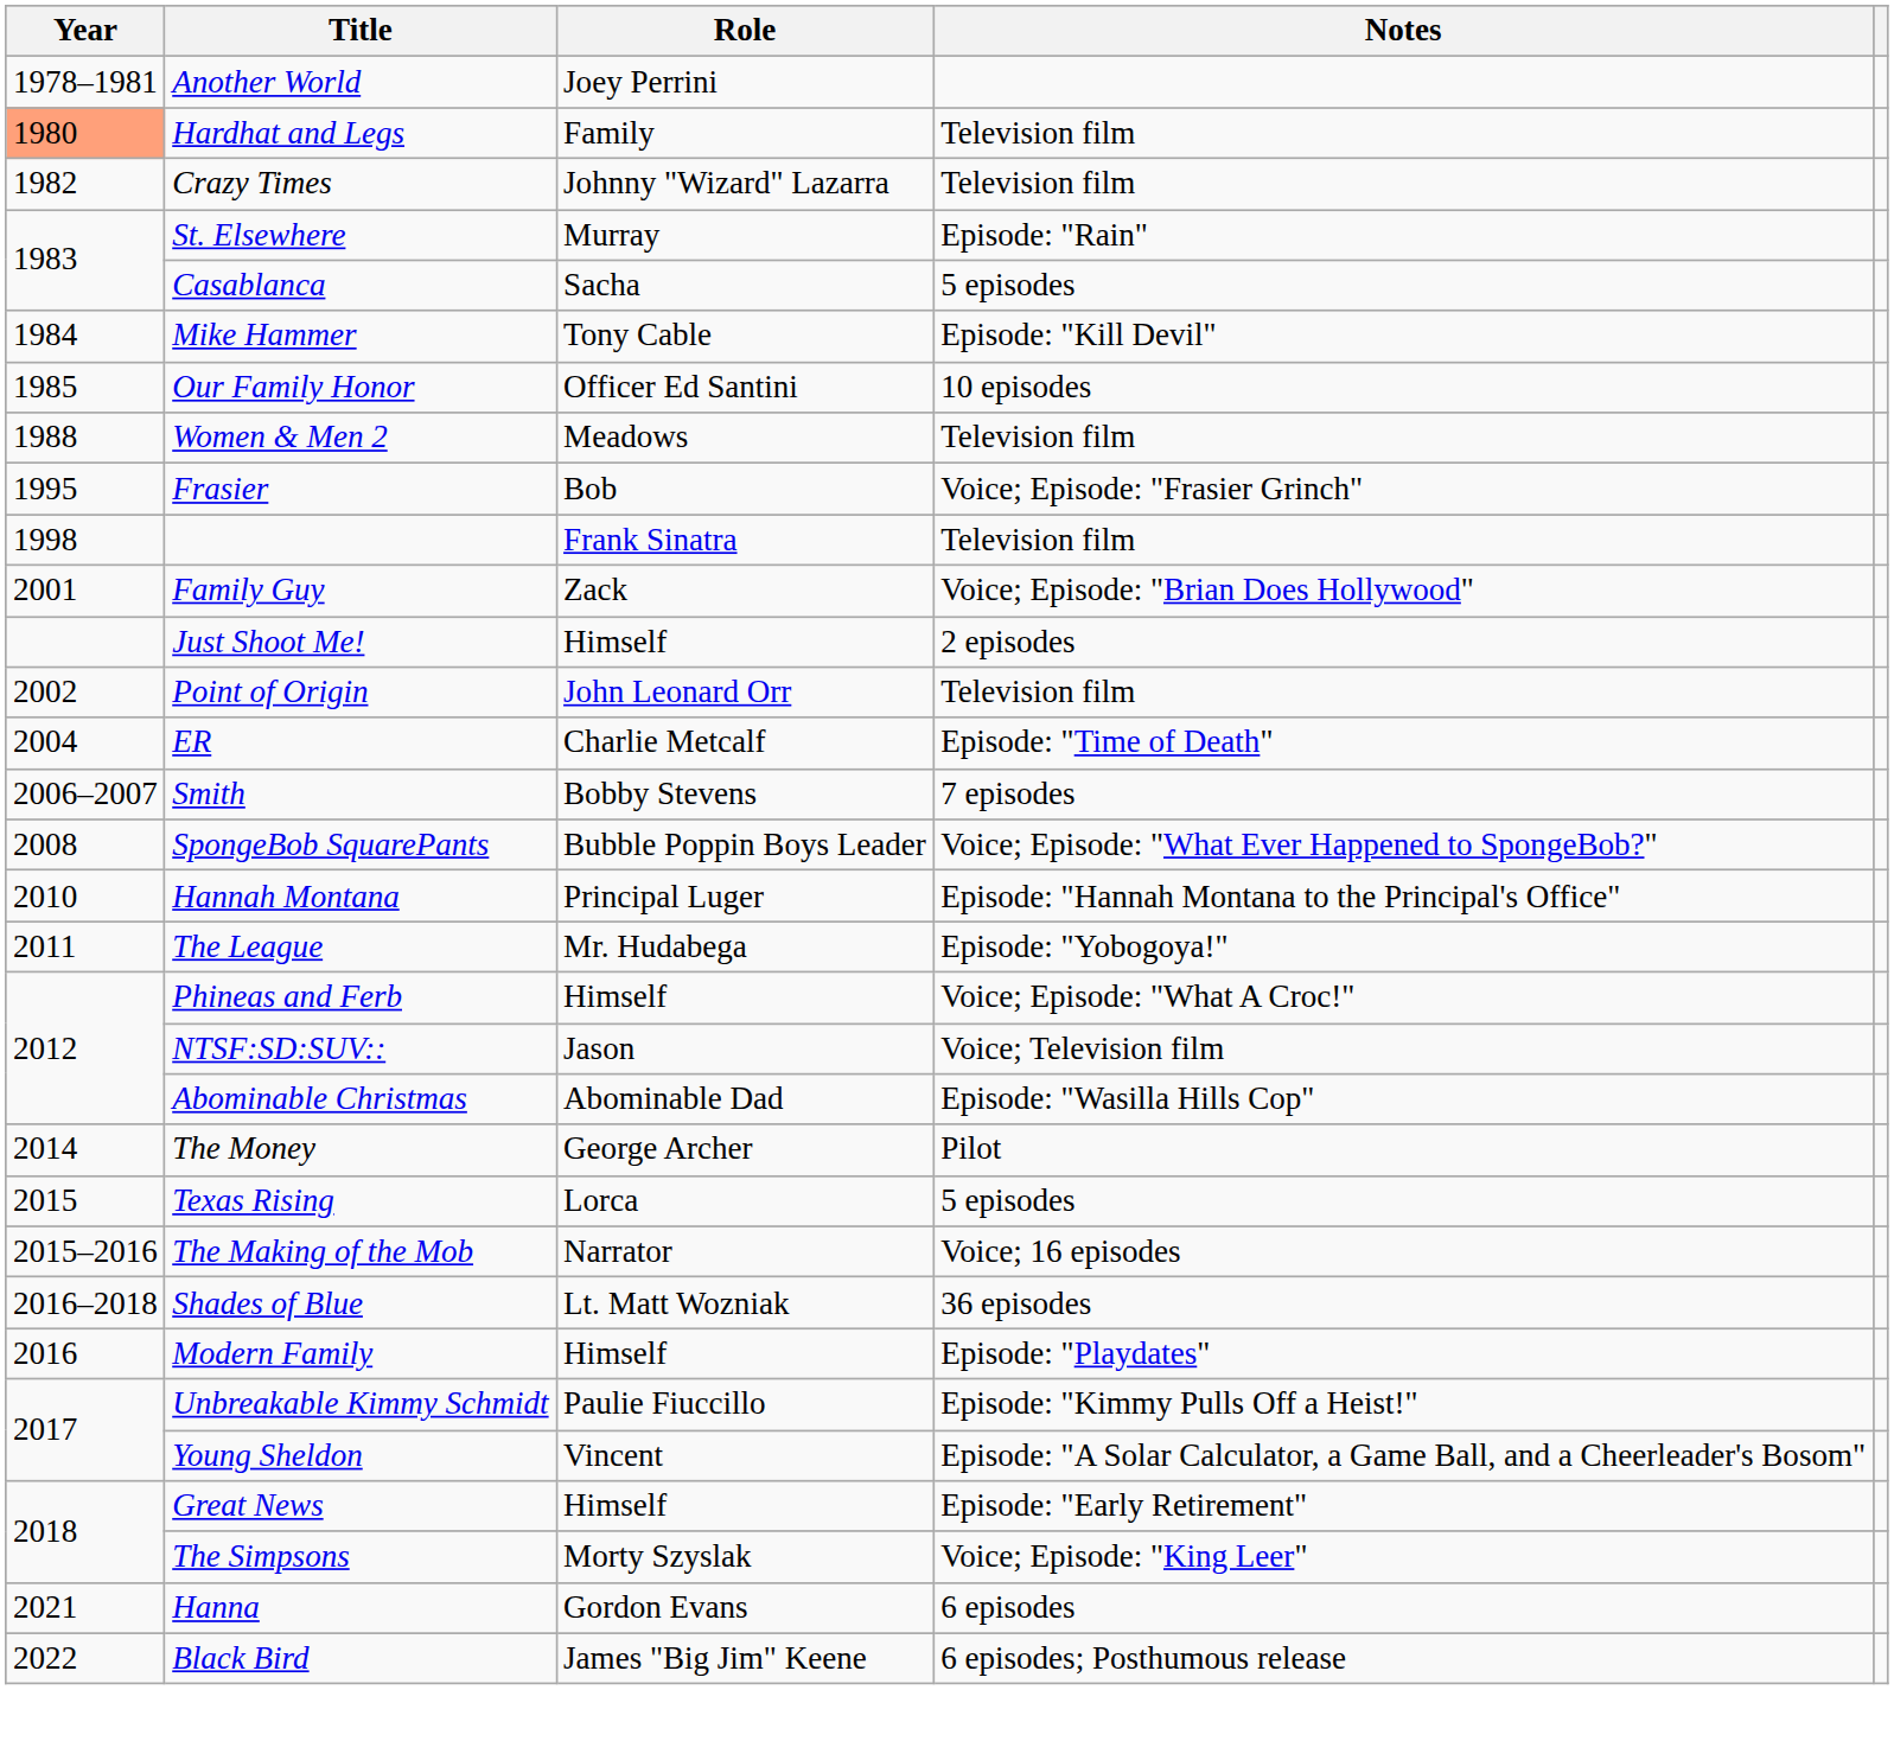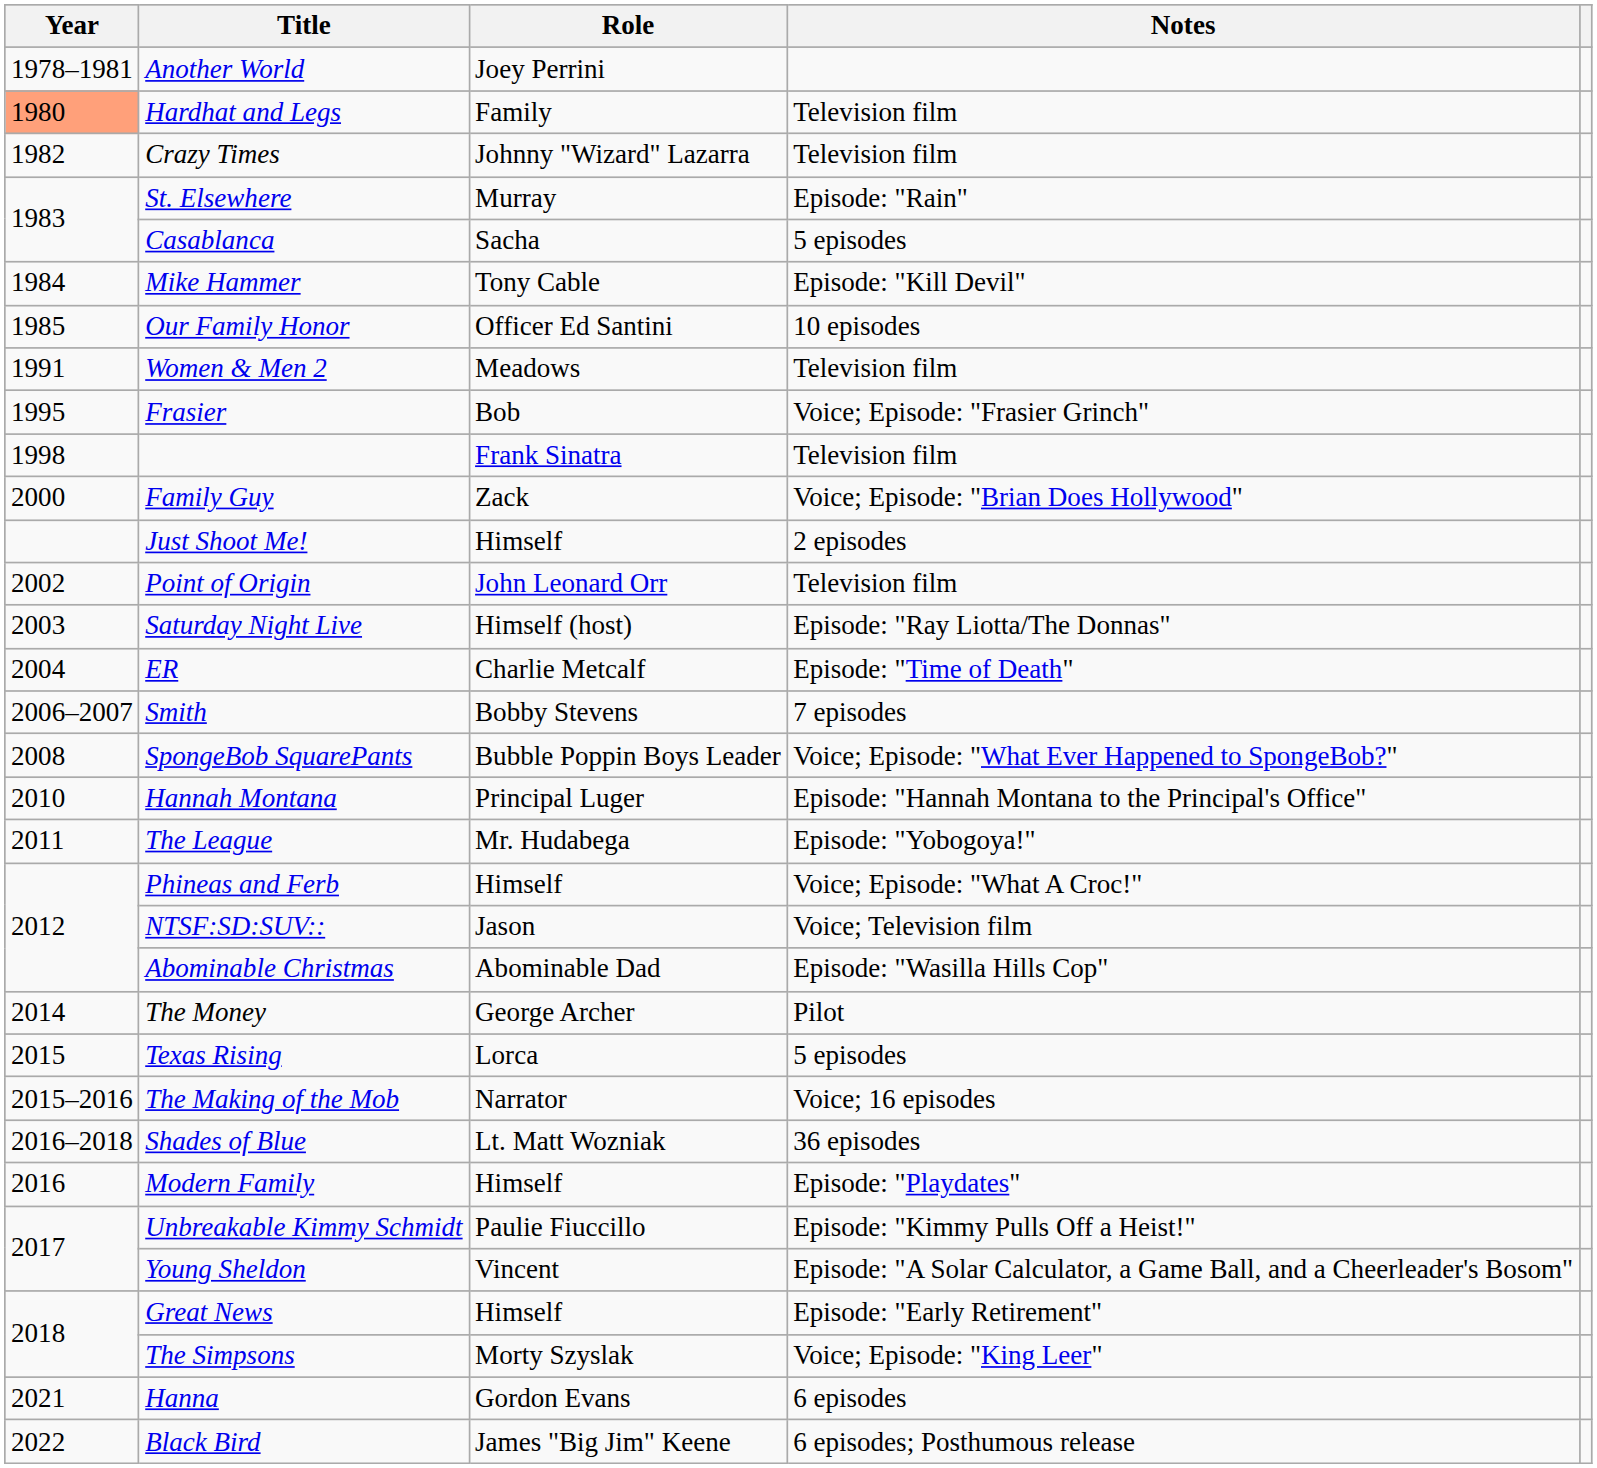Women & Men 2 | Year: 1988 -> 1991
Family Guy | Year: 2001 -> 2000
+ row: 2003 | Saturday Night Live | Himself (host) | Episode: "Ray Liotta/The Donnas"
